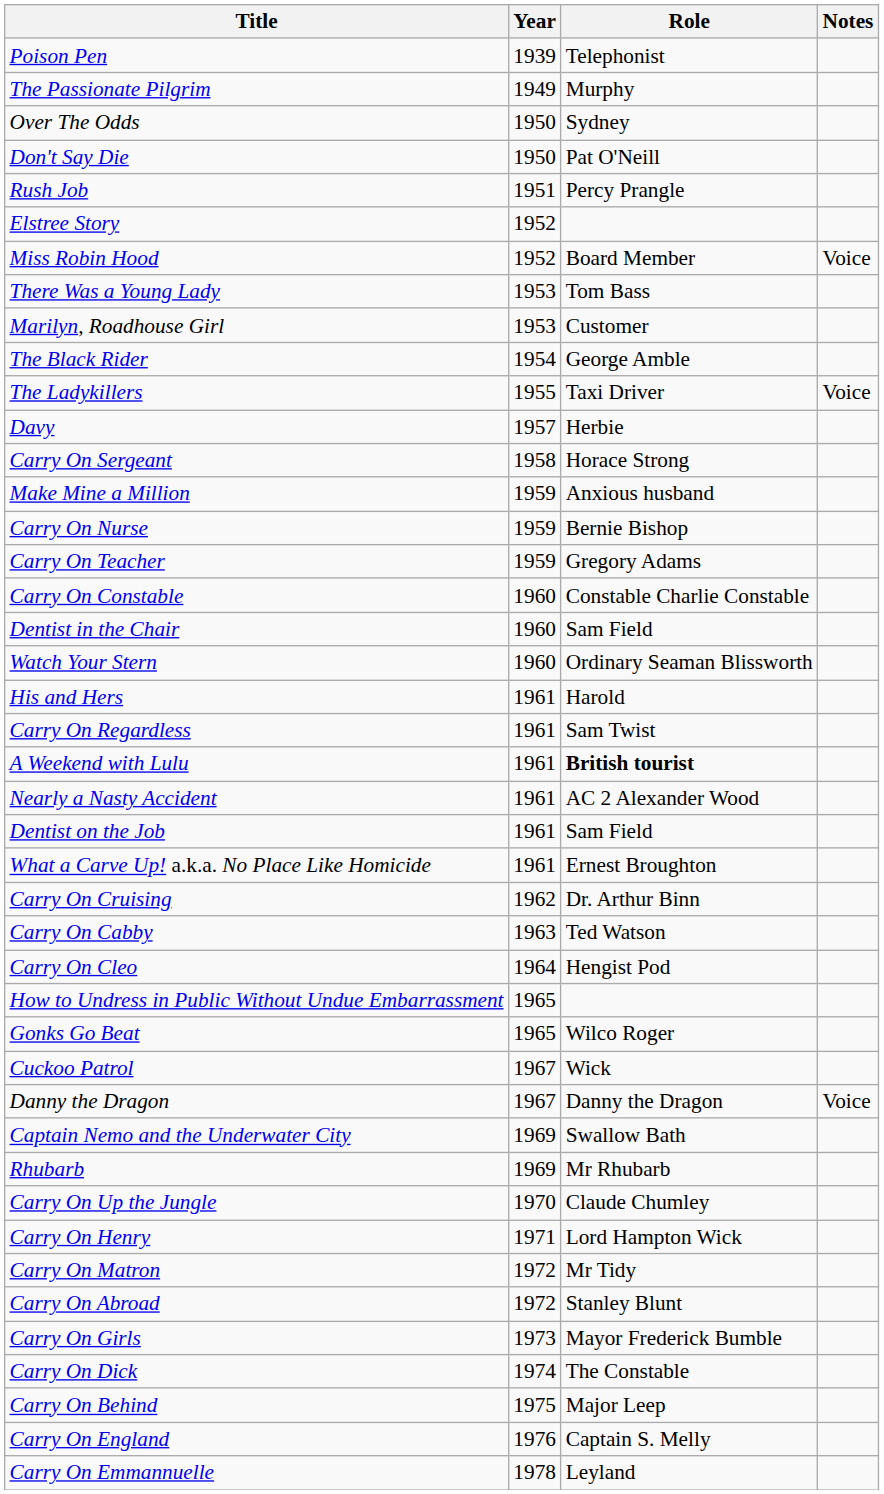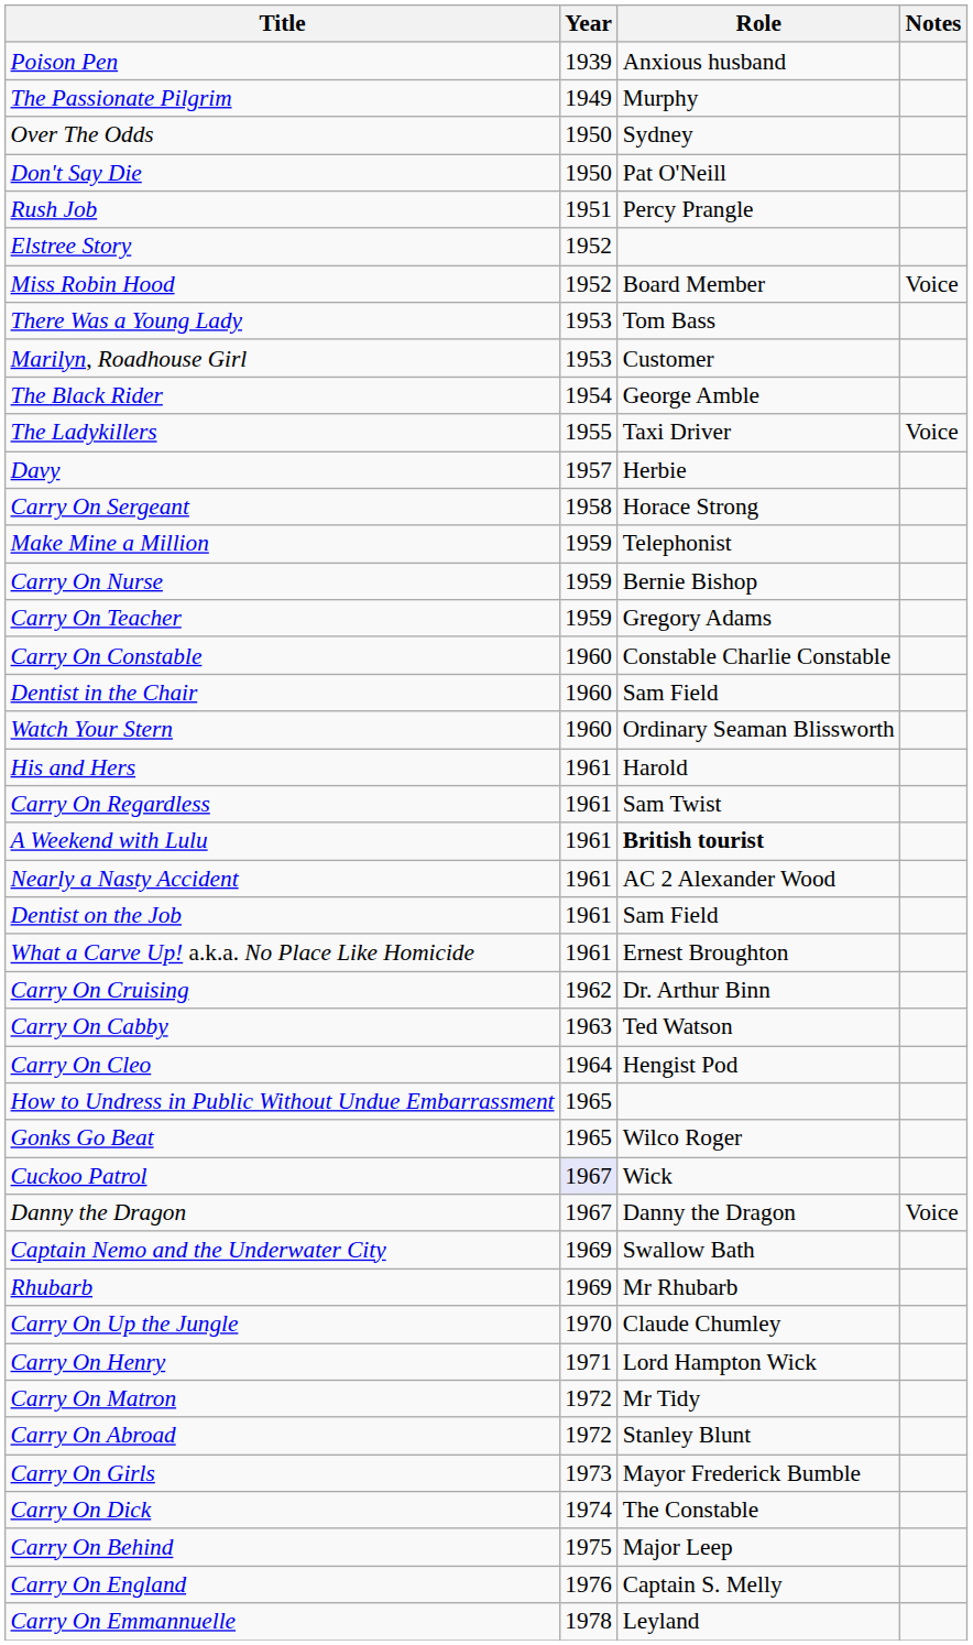Poison Pen | Role: Telephonist -> Anxious husband
Make Mine a Million | Role: Anxious husband -> Telephonist
Cuckoo Patrol | Year: no background -> lavender background
